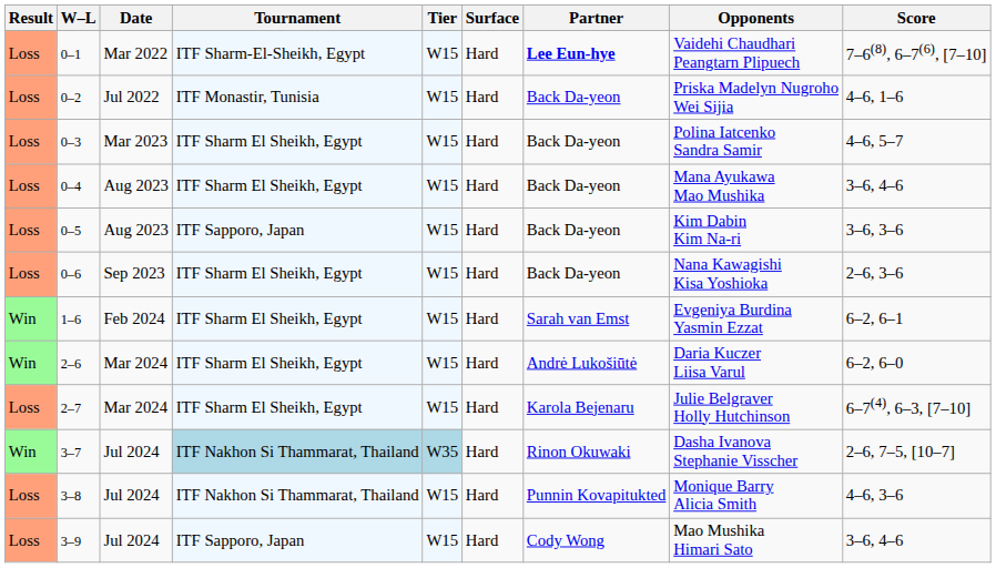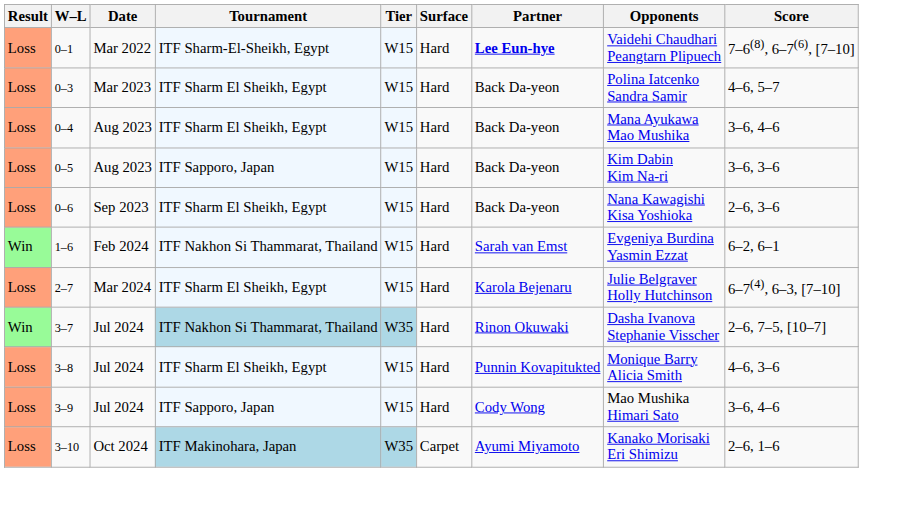- row: Loss | 0–2 | Jul 2022 | ITF Monastir, Tunisia | W15 | Hard | Back Da-yeon | Priska Madelyn Nugroho Wei Sijia | 4–6, 1–6
1–6 | Tournament: ITF Sharm El Sheikh, Egypt -> ITF Nakhon Si Thammarat, Thailand
- row: Win | 2–6 | Mar 2024 | ITF Sharm El Sheikh, Egypt | W15 | Hard | Andrė Lukošiūtė | Daria Kuczer Liisa Varul | 6–2, 6–0
3–8 | Tournament: ITF Nakhon Si Thammarat, Thailand -> ITF Sharm El Sheikh, Egypt
+ row: Loss | 3–10 | Oct 2024 | ITF Makinohara, Japan | W35 | Carpet | Ayumi Miyamoto | Kanako Morisaki Eri Shimizu | 2–6, 1–6
